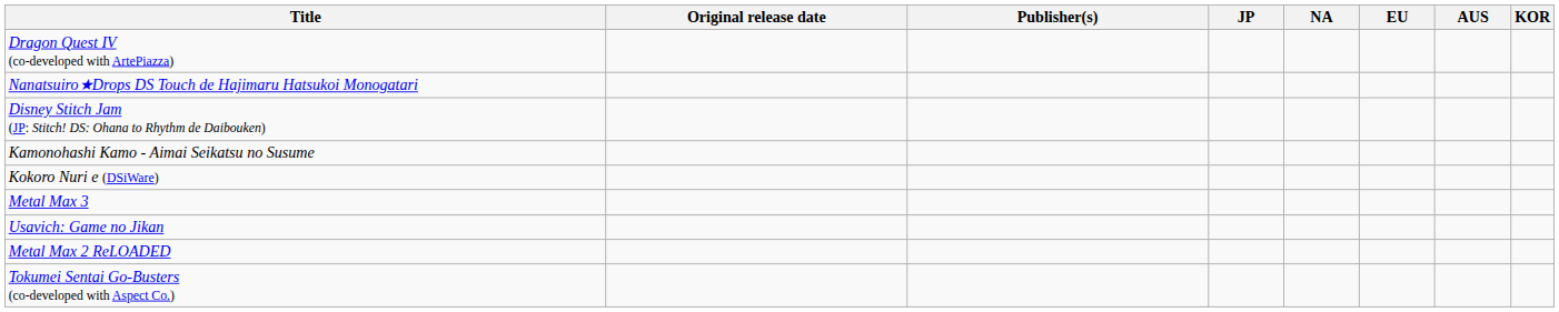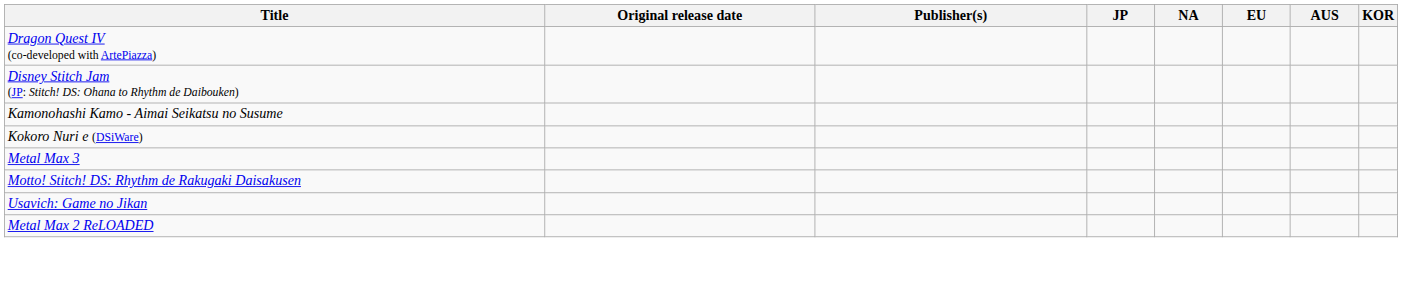- row: Nanatsuiro★Drops DS Touch de Hajimaru Hatsukoi Monogatari
+ row: Motto! Stitch! DS: Rhythm de Rakugaki Daisakusen
- row: Tokumei Sentai Go-Busters (co-developed with Aspect Co.)
